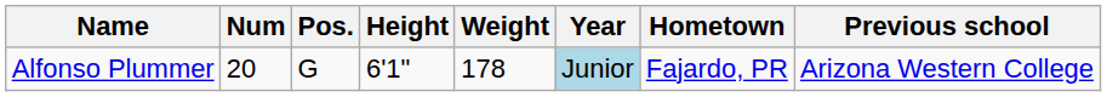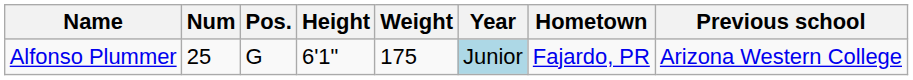Alfonso Plummer | Num: 20 -> 25
Alfonso Plummer | Weight: 178 -> 175
